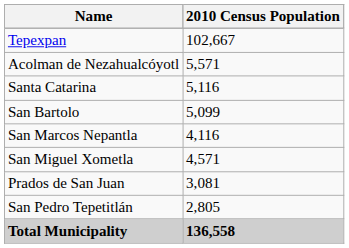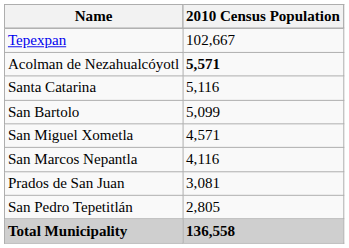Acolman de Nezahualcóyotl | 2010 Census Population: normal -> bold
rows swapped: San Miguel Xometla <-> San Marcos Nepantla
